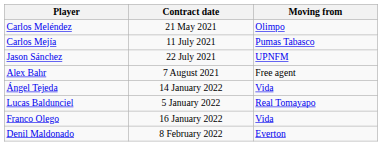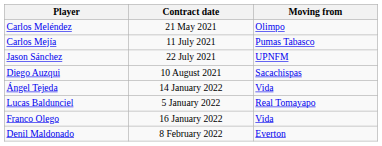- row: Alex Bahr | 7 August 2021 | Free agent
+ row: Diego Auzqui | 10 August 2021 | Sacachispas
